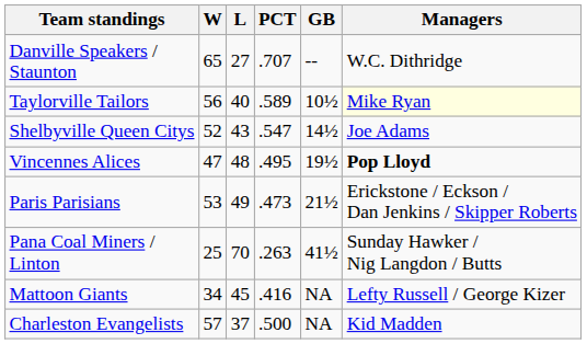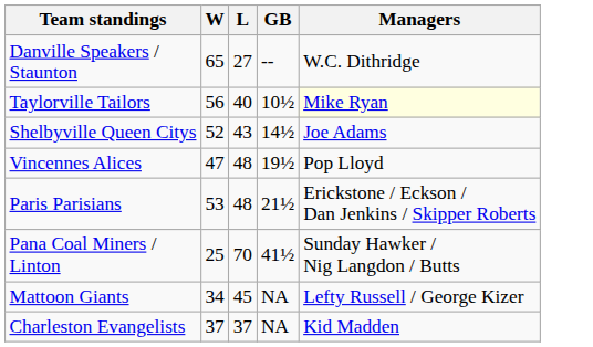- column: PCT | .707 | .589 | .547 | .495 | .473 | .263 | .416 | .500
Vincennes Alices | Managers: bold -> normal
Paris Parisians | L: 49 -> 48
Charleston Evangelists | W: 57 -> 37
